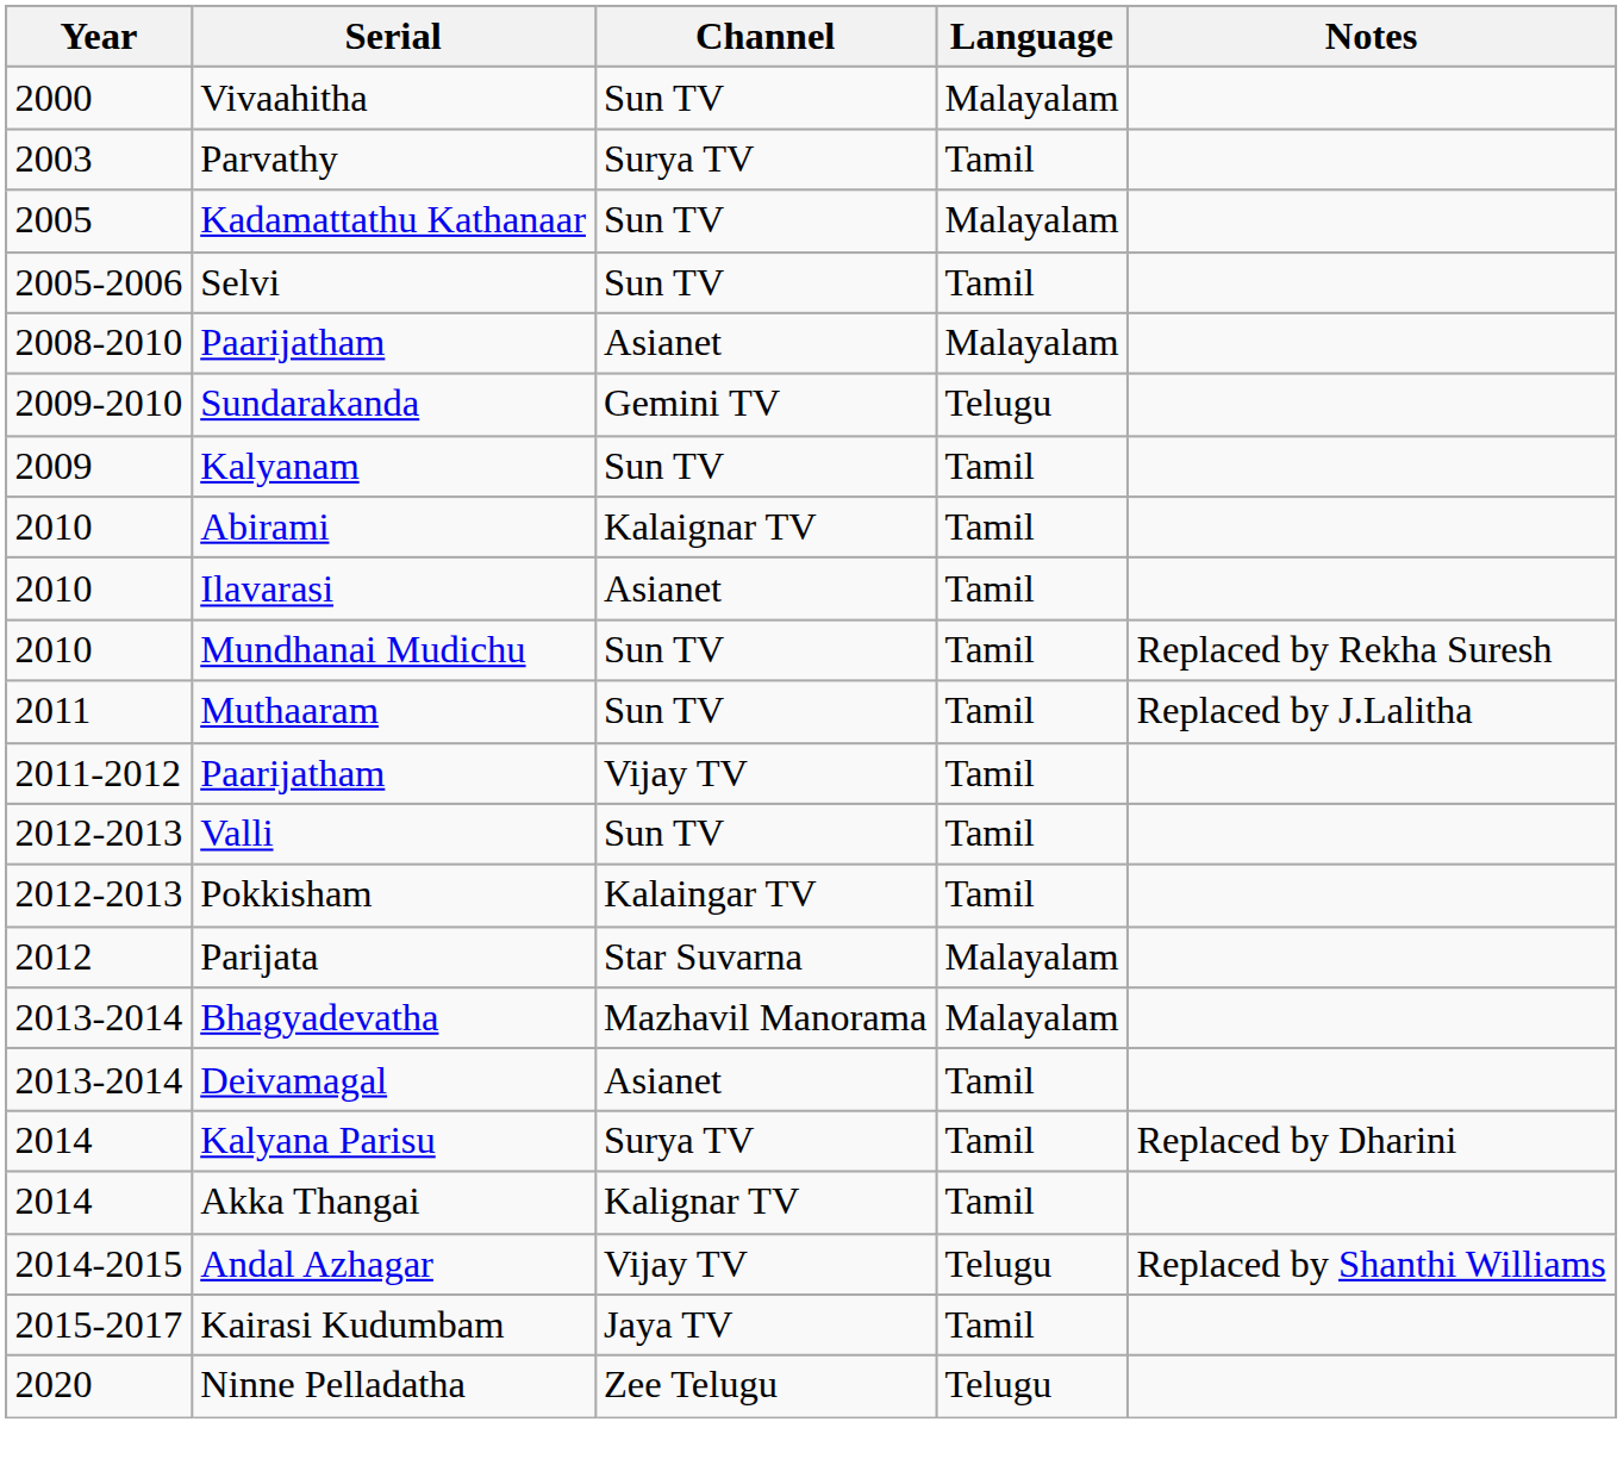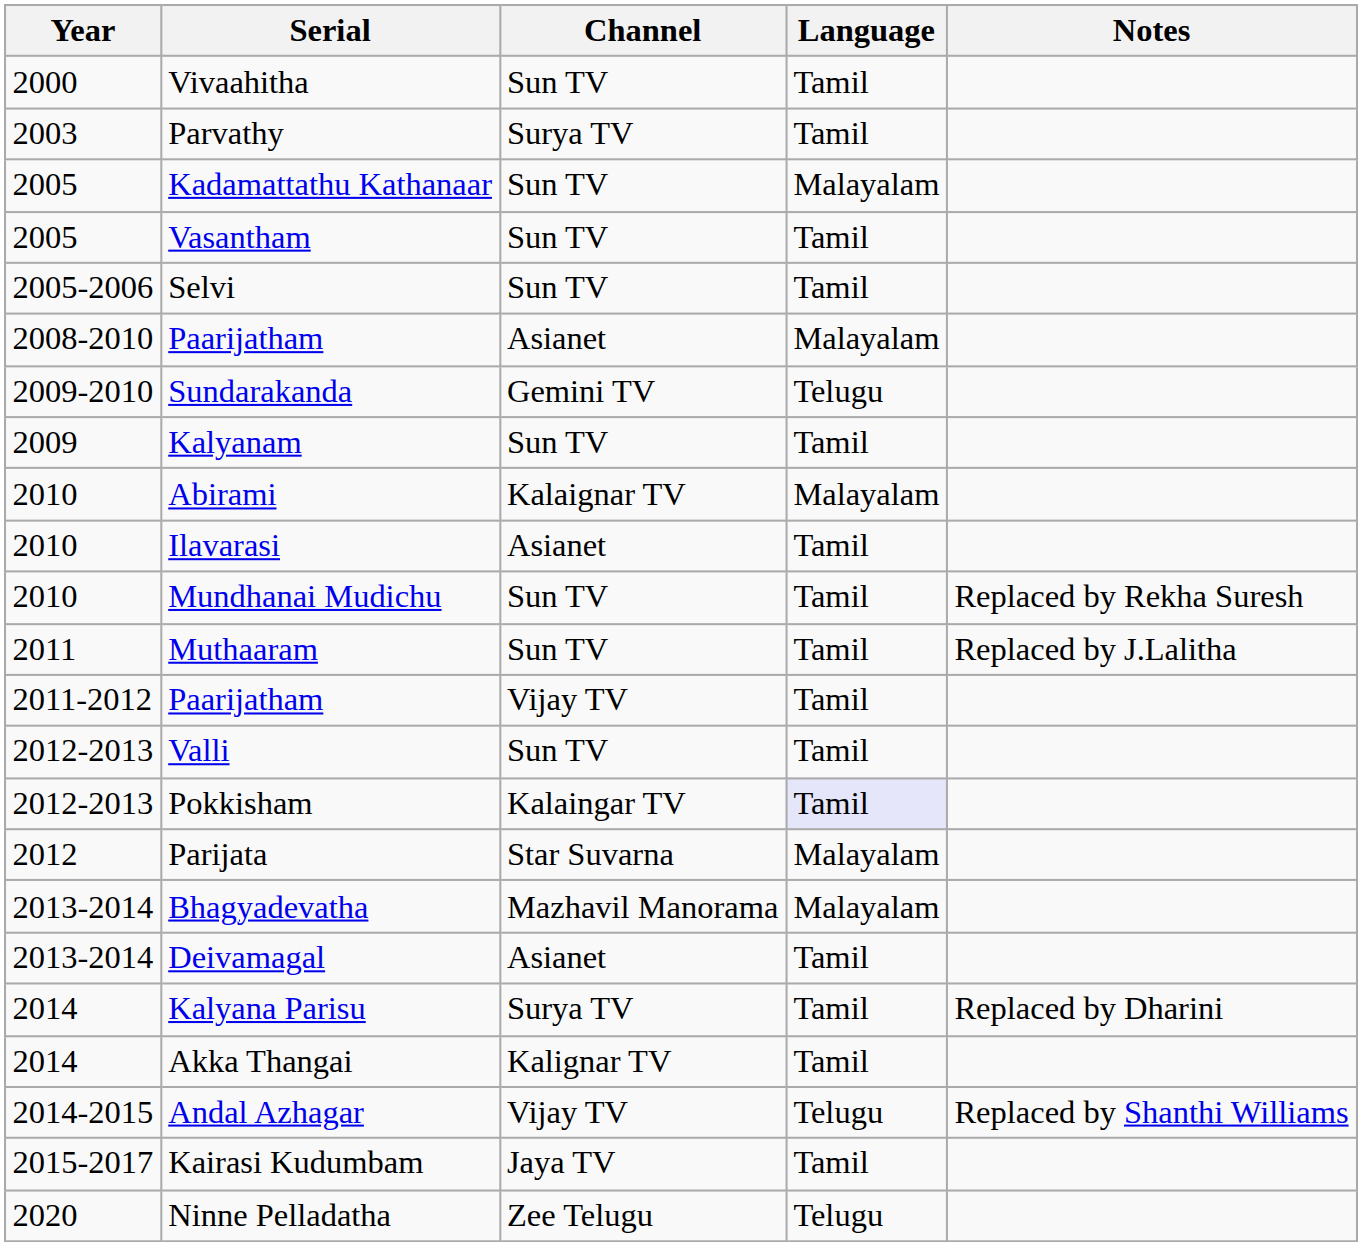Vivaahitha | Language: Malayalam -> Tamil
+ row: 2005 | Vasantham | Sun TV | Tamil
Abirami | Language: Tamil -> Malayalam
Pokkisham | Language: no background -> lavender background
